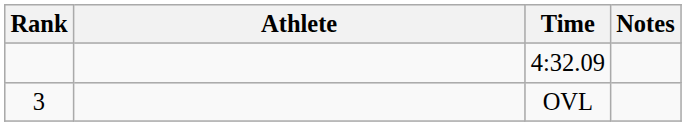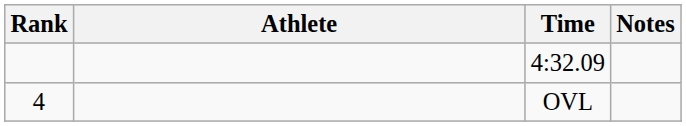OVL | Rank: 3 -> 4
